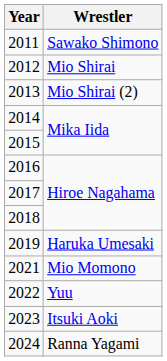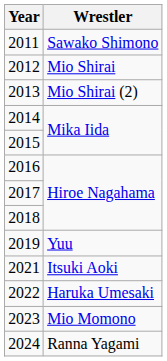2019 | Wrestler: Haruka Umesaki -> Yuu
2021 | Wrestler: Mio Momono -> Itsuki Aoki
2022 | Wrestler: Yuu -> Haruka Umesaki
2023 | Wrestler: Itsuki Aoki -> Mio Momono
